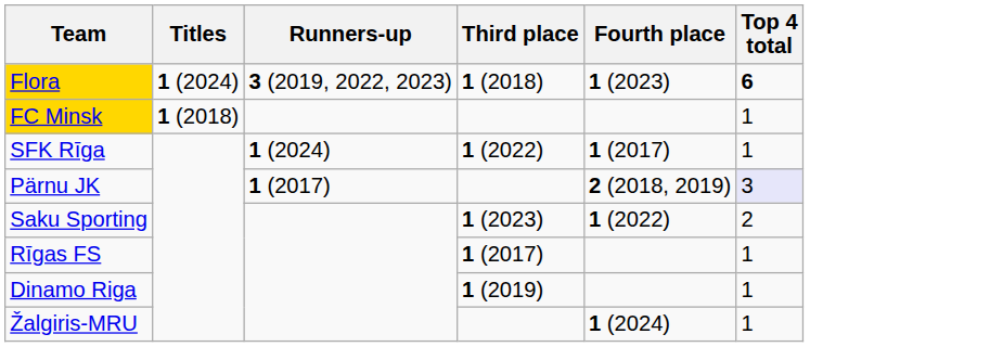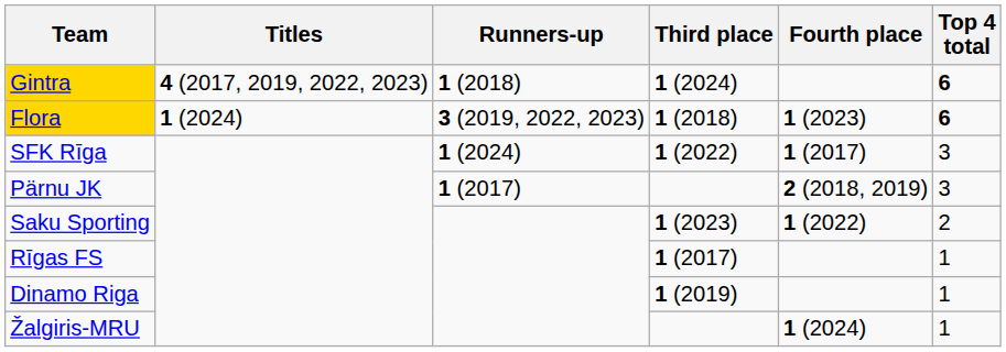+ row: Gintra | 4 (2017, 2019, 2022, 2023) | 1 (2018) | 1 (2024) | 6
- row: FC Minsk | 1 (2018) | 1
SFK Rīga | Top 4 total: 1 -> 3
Pärnu JK | Top 4 total: lavender background -> no background
